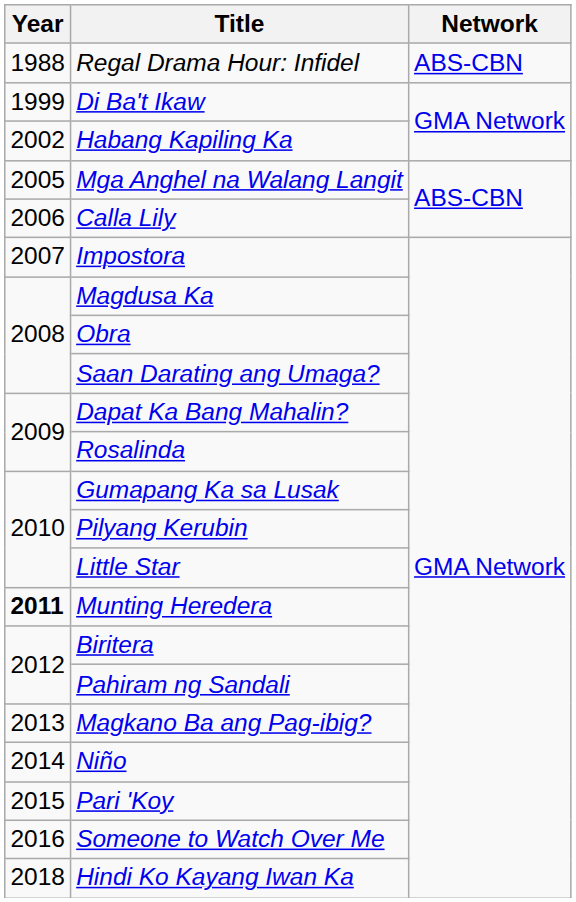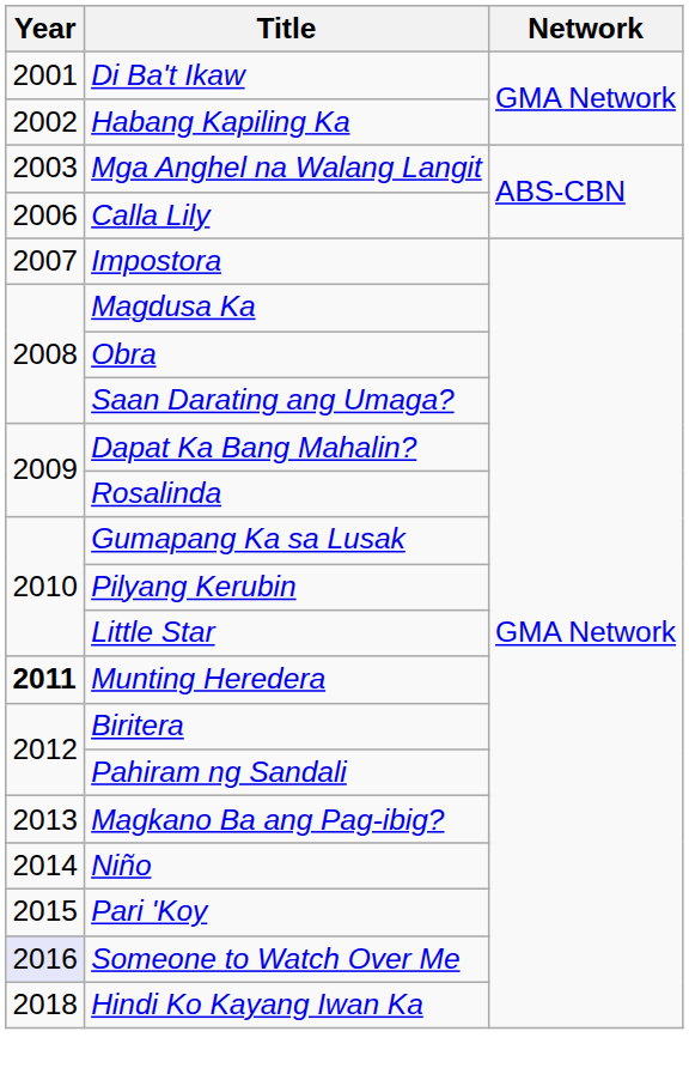- row: 1988 | Regal Drama Hour: Infidel | ABS-CBN
Di Ba't Ikaw | Year: 1999 -> 2001
Mga Anghel na Walang Langit | Year: 2005 -> 2003
Someone to Watch Over Me | Year: no background -> lavender background
